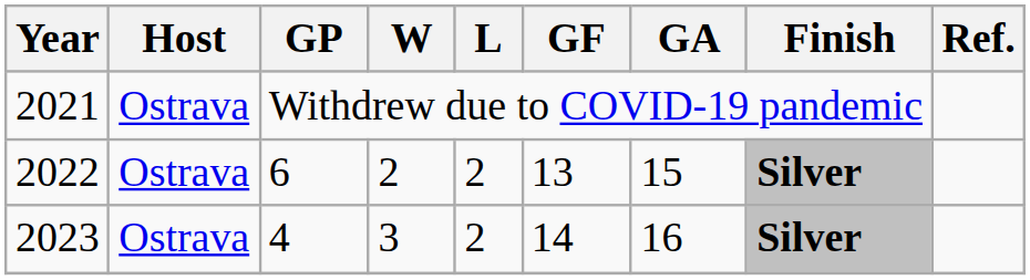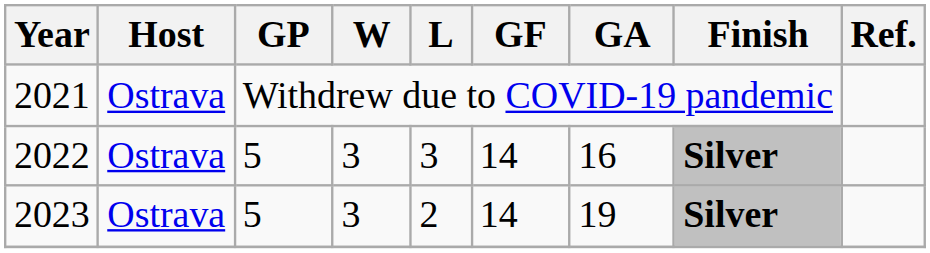2022 | GP: 6 -> 5
2022 | W: 2 -> 3
2022 | L: 2 -> 3
2022 | GF: 13 -> 14
2022 | GA: 15 -> 16
2023 | GP: 4 -> 5
2023 | GA: 16 -> 19
